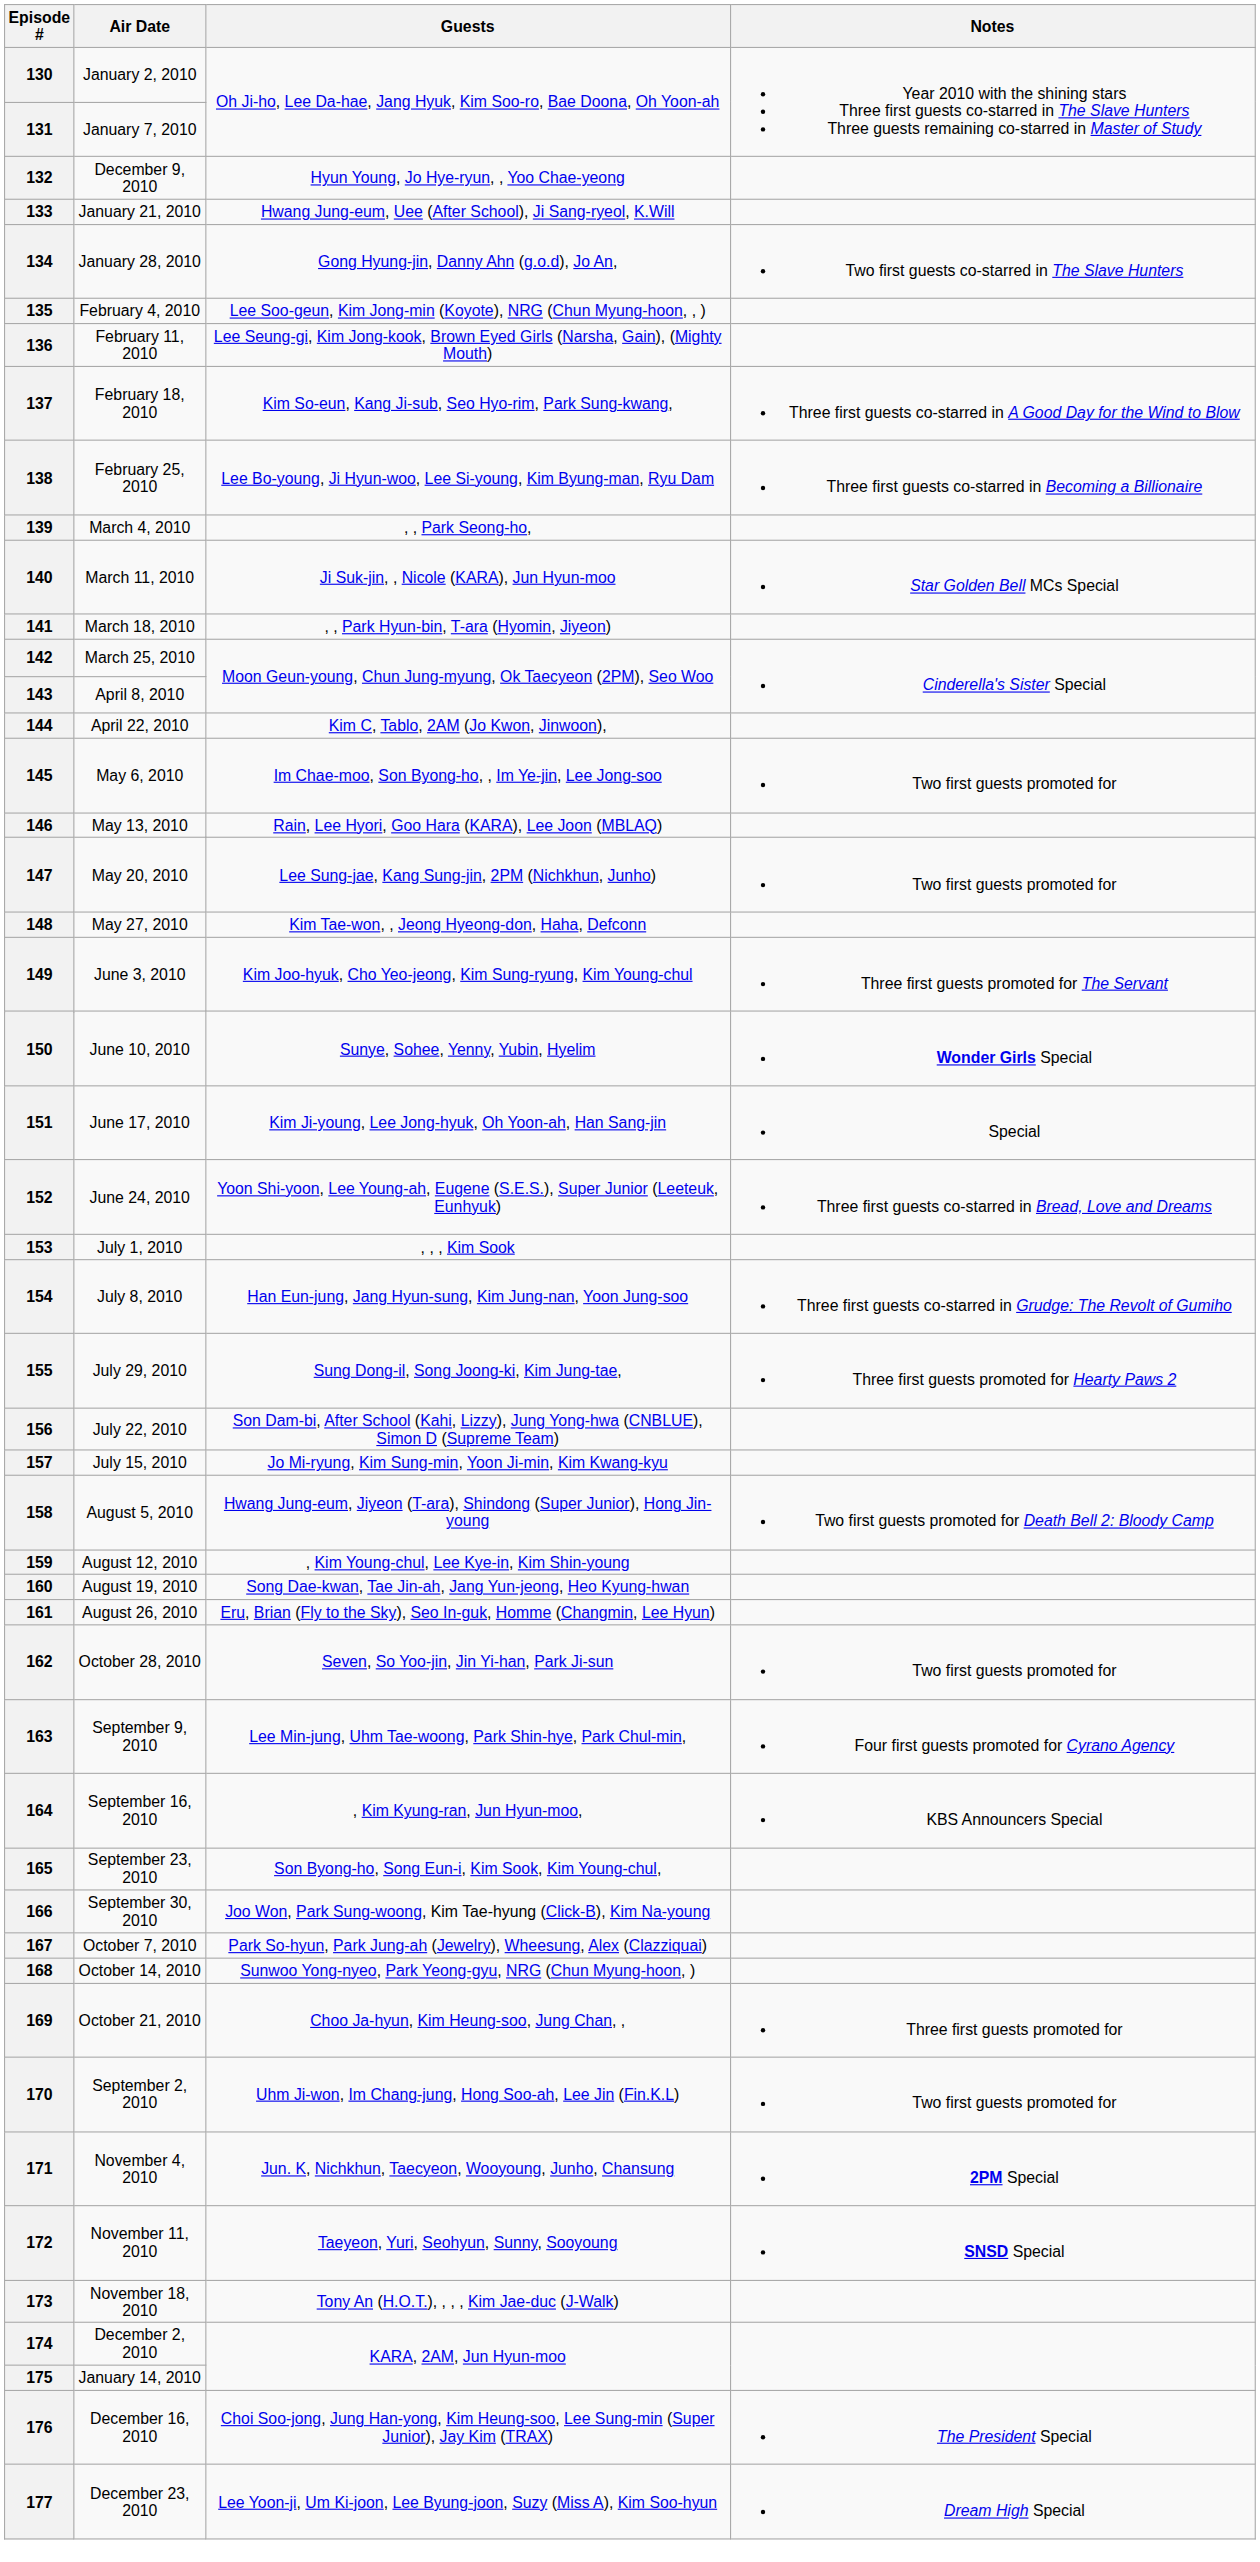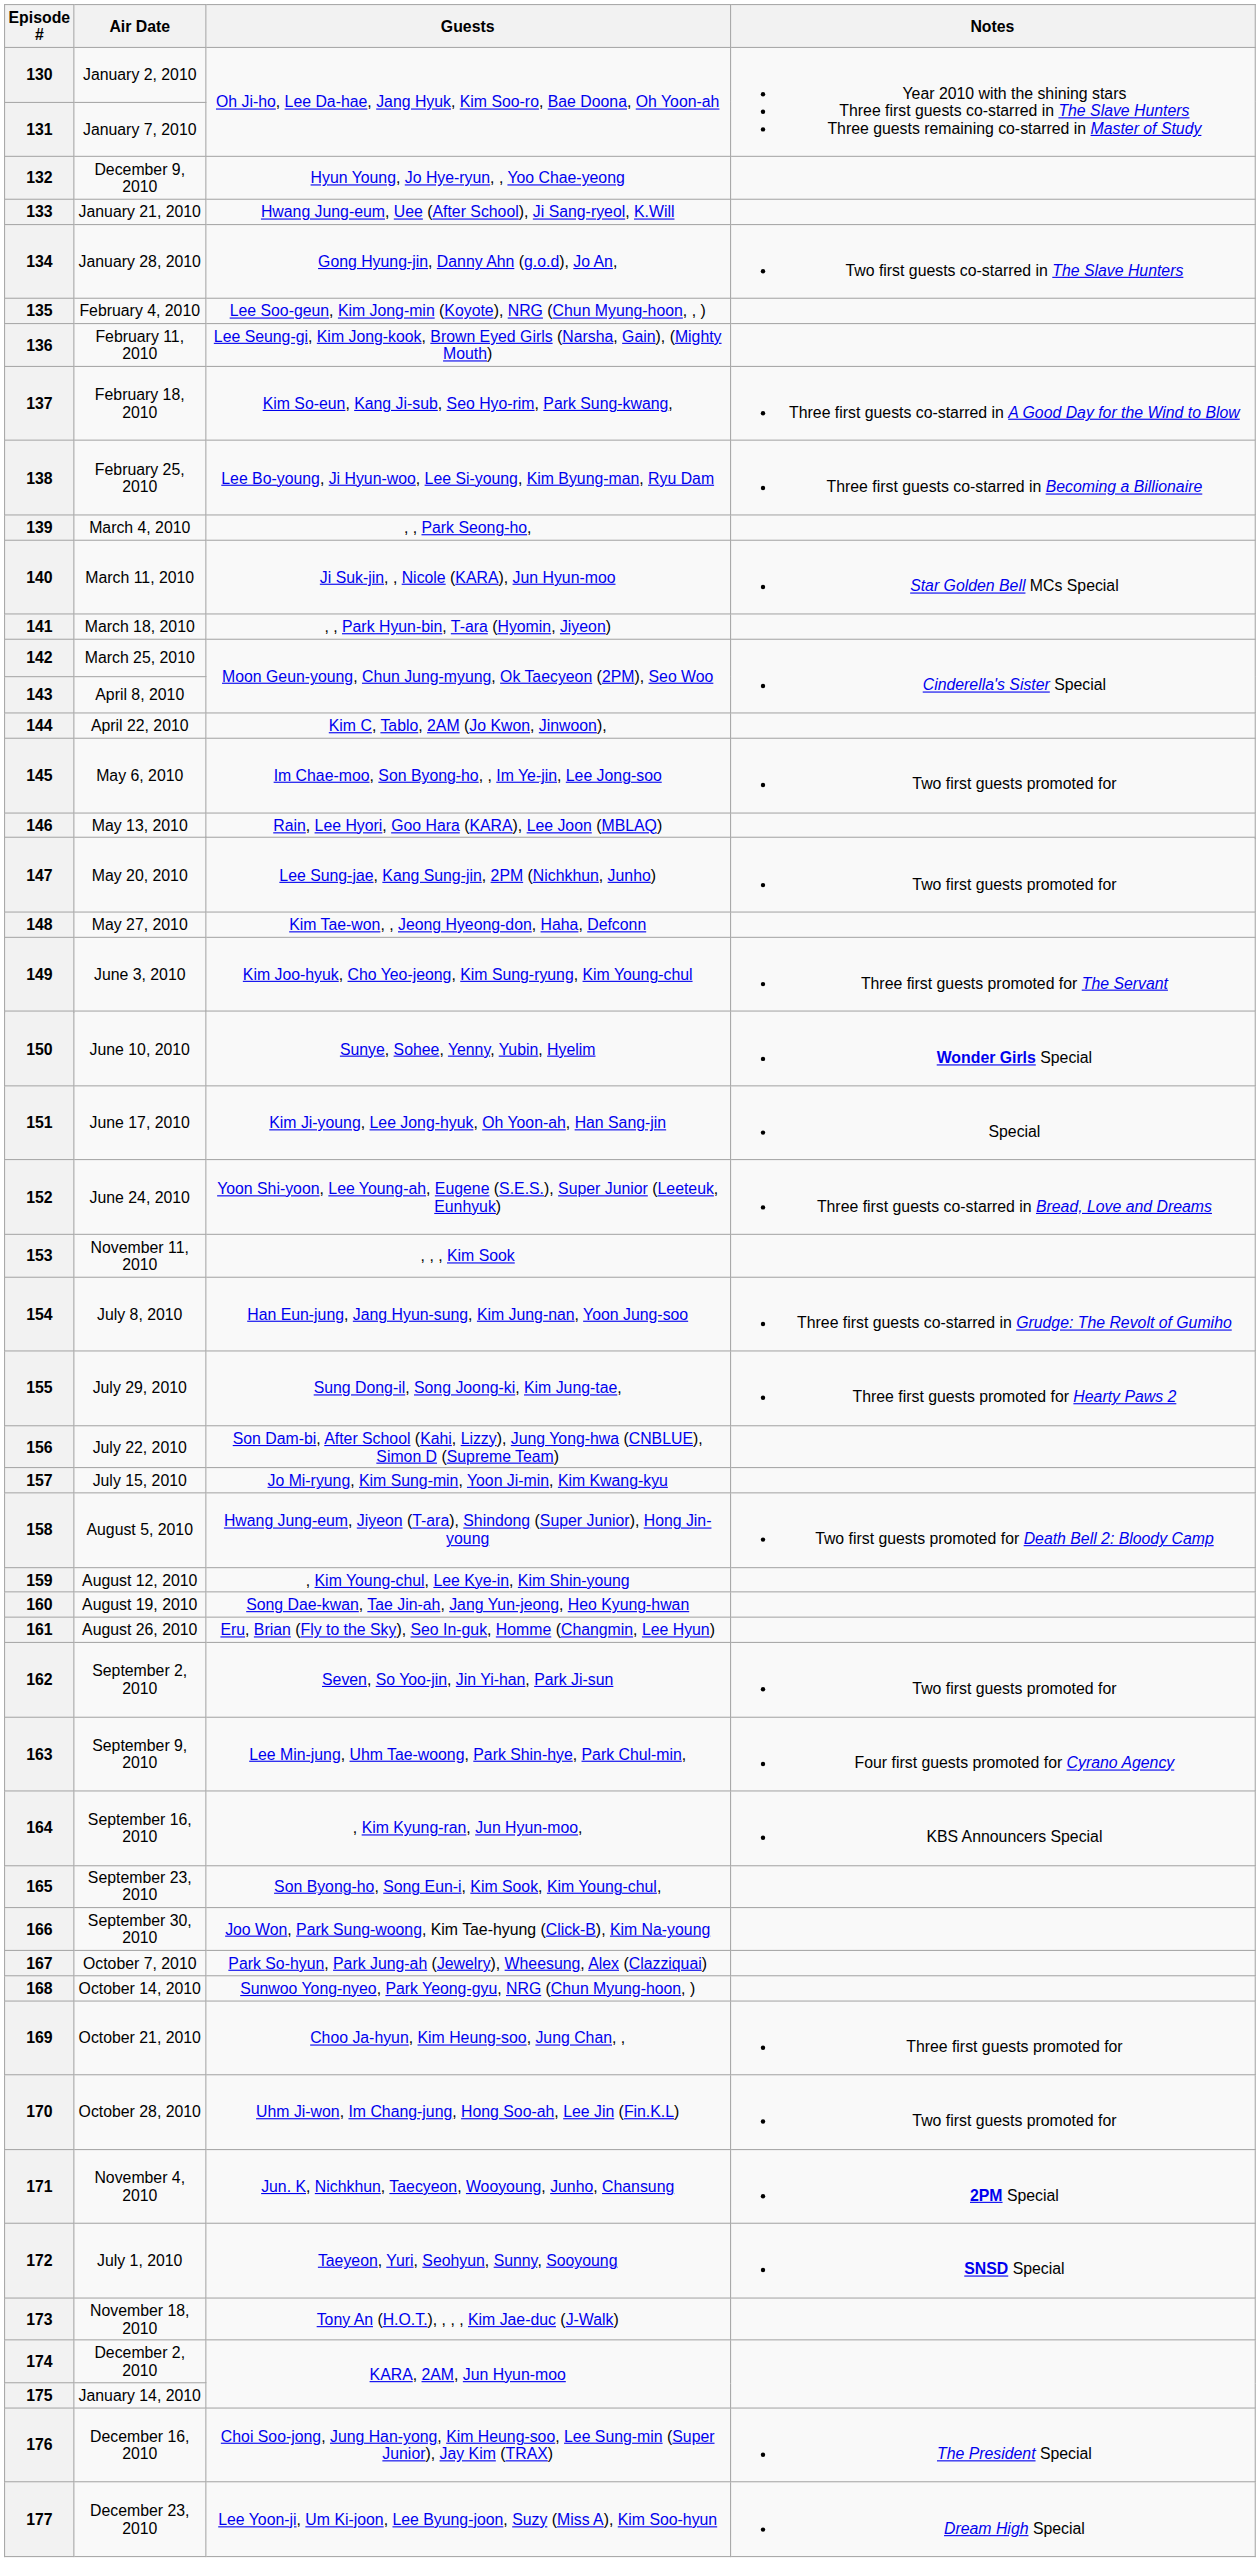153 | Air Date: July 1, 2010 -> November 11, 2010
162 | Air Date: October 28, 2010 -> September 2, 2010
170 | Air Date: September 2, 2010 -> October 28, 2010
172 | Air Date: November 11, 2010 -> July 1, 2010
